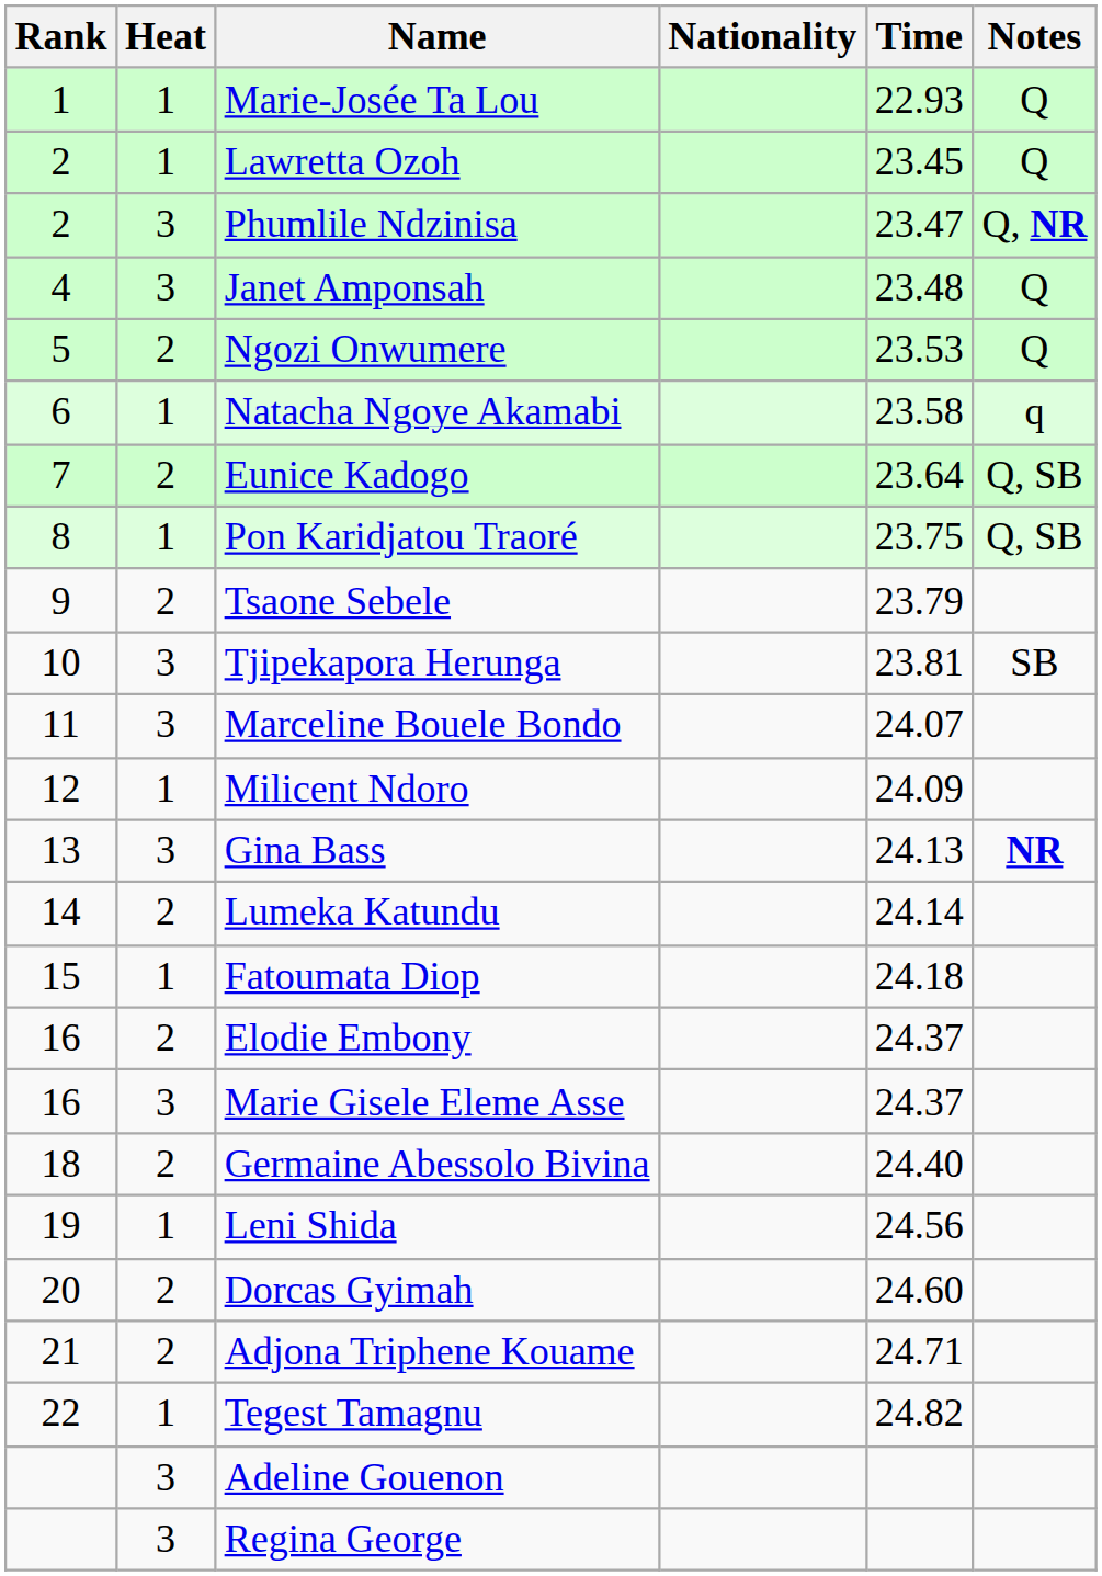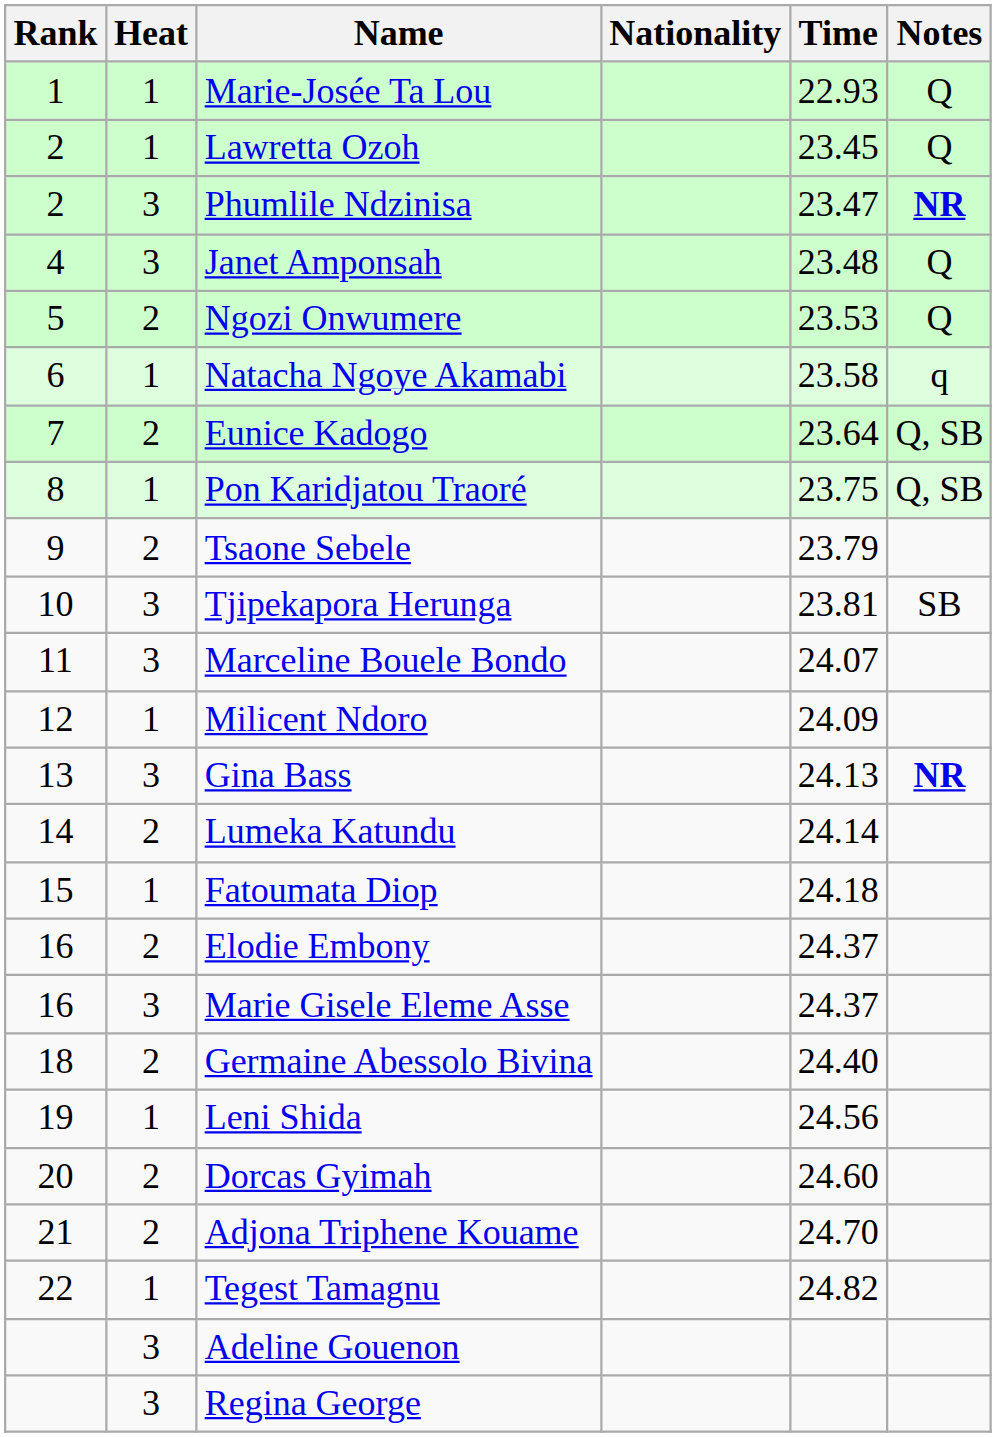Phumlile Ndzinisa | Notes: Q, NR -> NR
Adjona Triphene Kouame | Time: 24.71 -> 24.70
